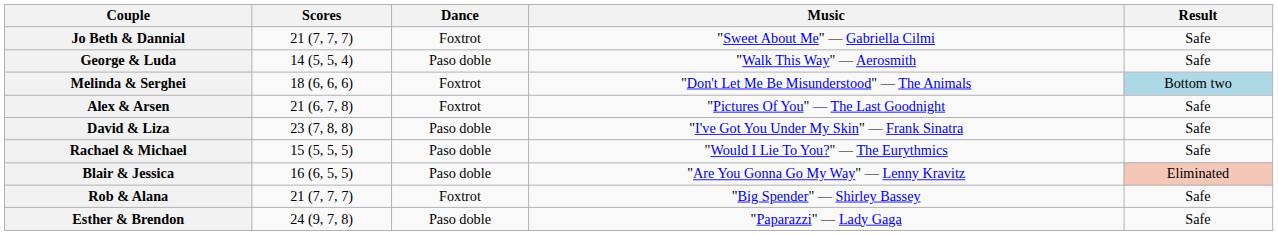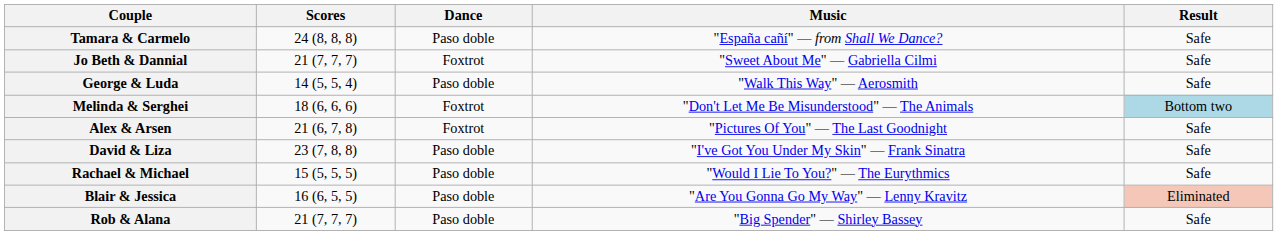+ row: Tamara & Carmelo | 24 (8, 8, 8) | Paso doble | "España cañí" — from Shall We Dance? | Safe
Rob & Alana | Dance: Foxtrot -> Paso doble
- row: Esther & Brendon | 24 (9, 7, 8) | Paso doble | "Paparazzi" — Lady Gaga | Safe
